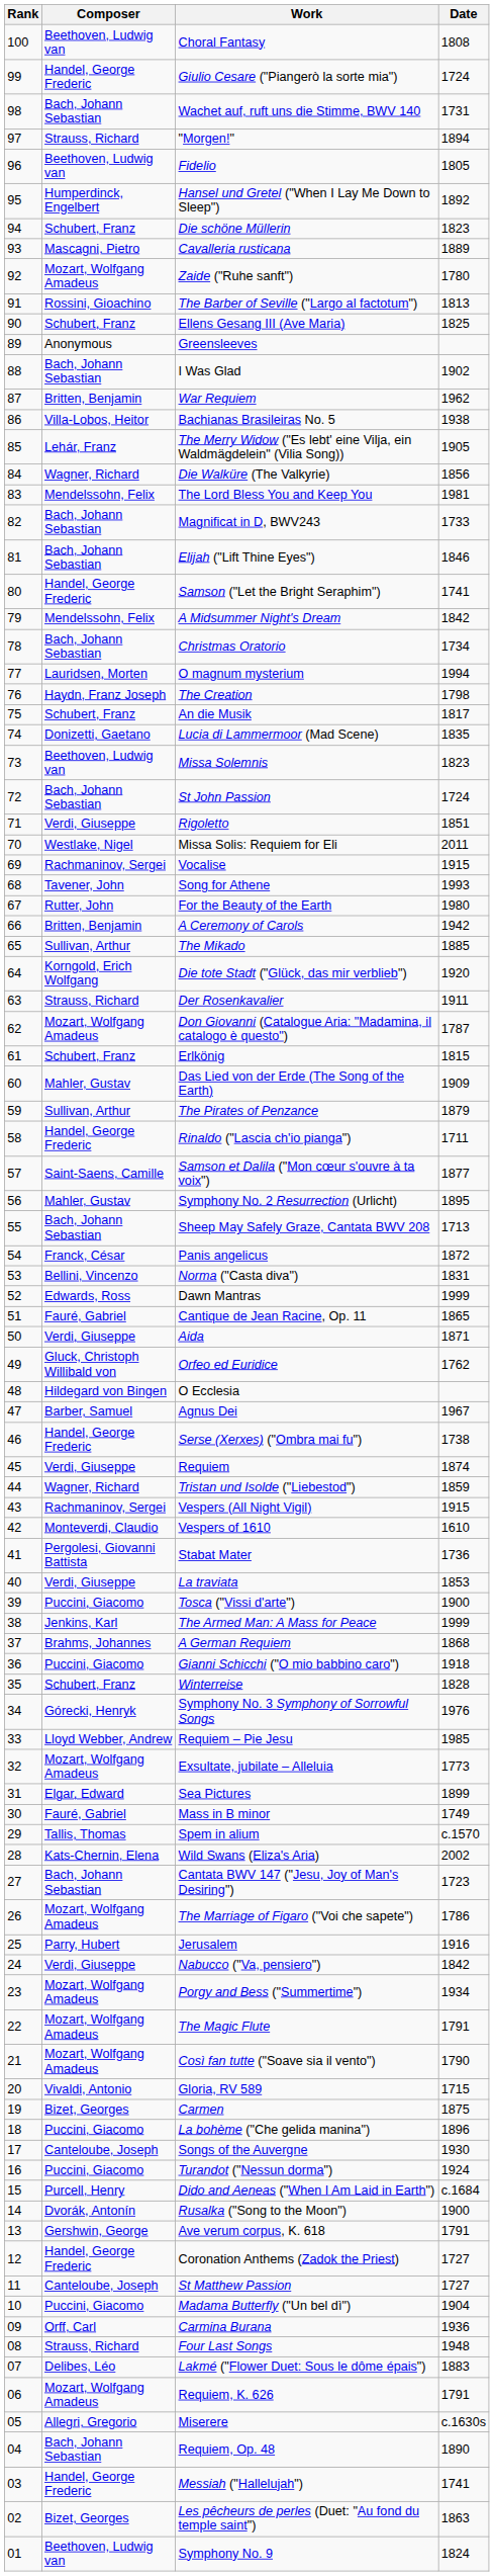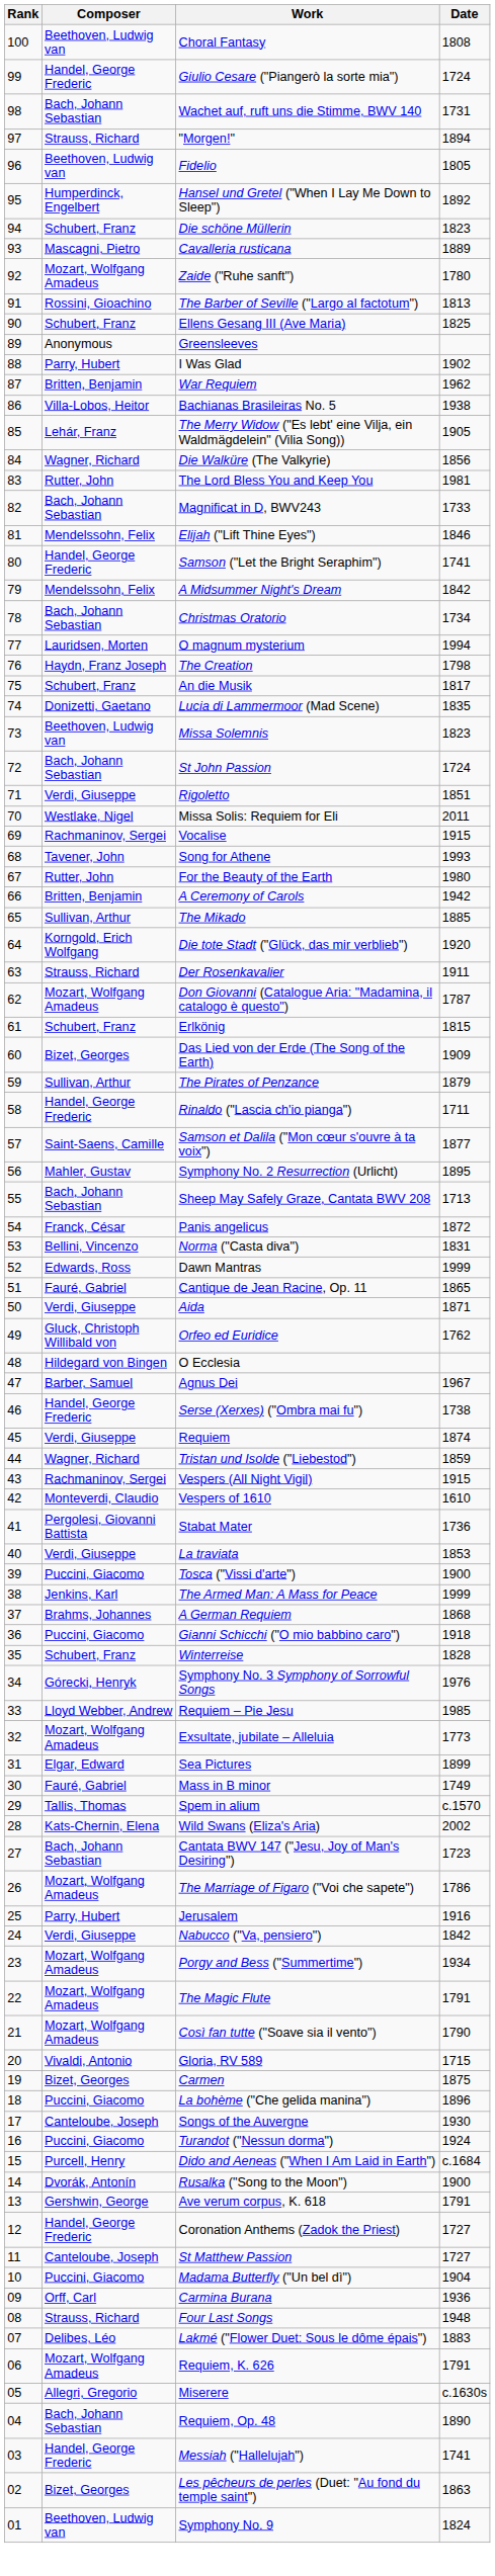I Was Glad | Composer: Bach, Johann Sebastian -> Parry, Hubert
The Lord Bless You and Keep You | Composer: Mendelssohn, Felix -> Rutter, John
Elijah ("Lift Thine Eyes") | Composer: Bach, Johann Sebastian -> Mendelssohn, Felix
Das Lied von der Erde (The Song of the Earth) | Composer: Mahler, Gustav -> Bizet, Georges
